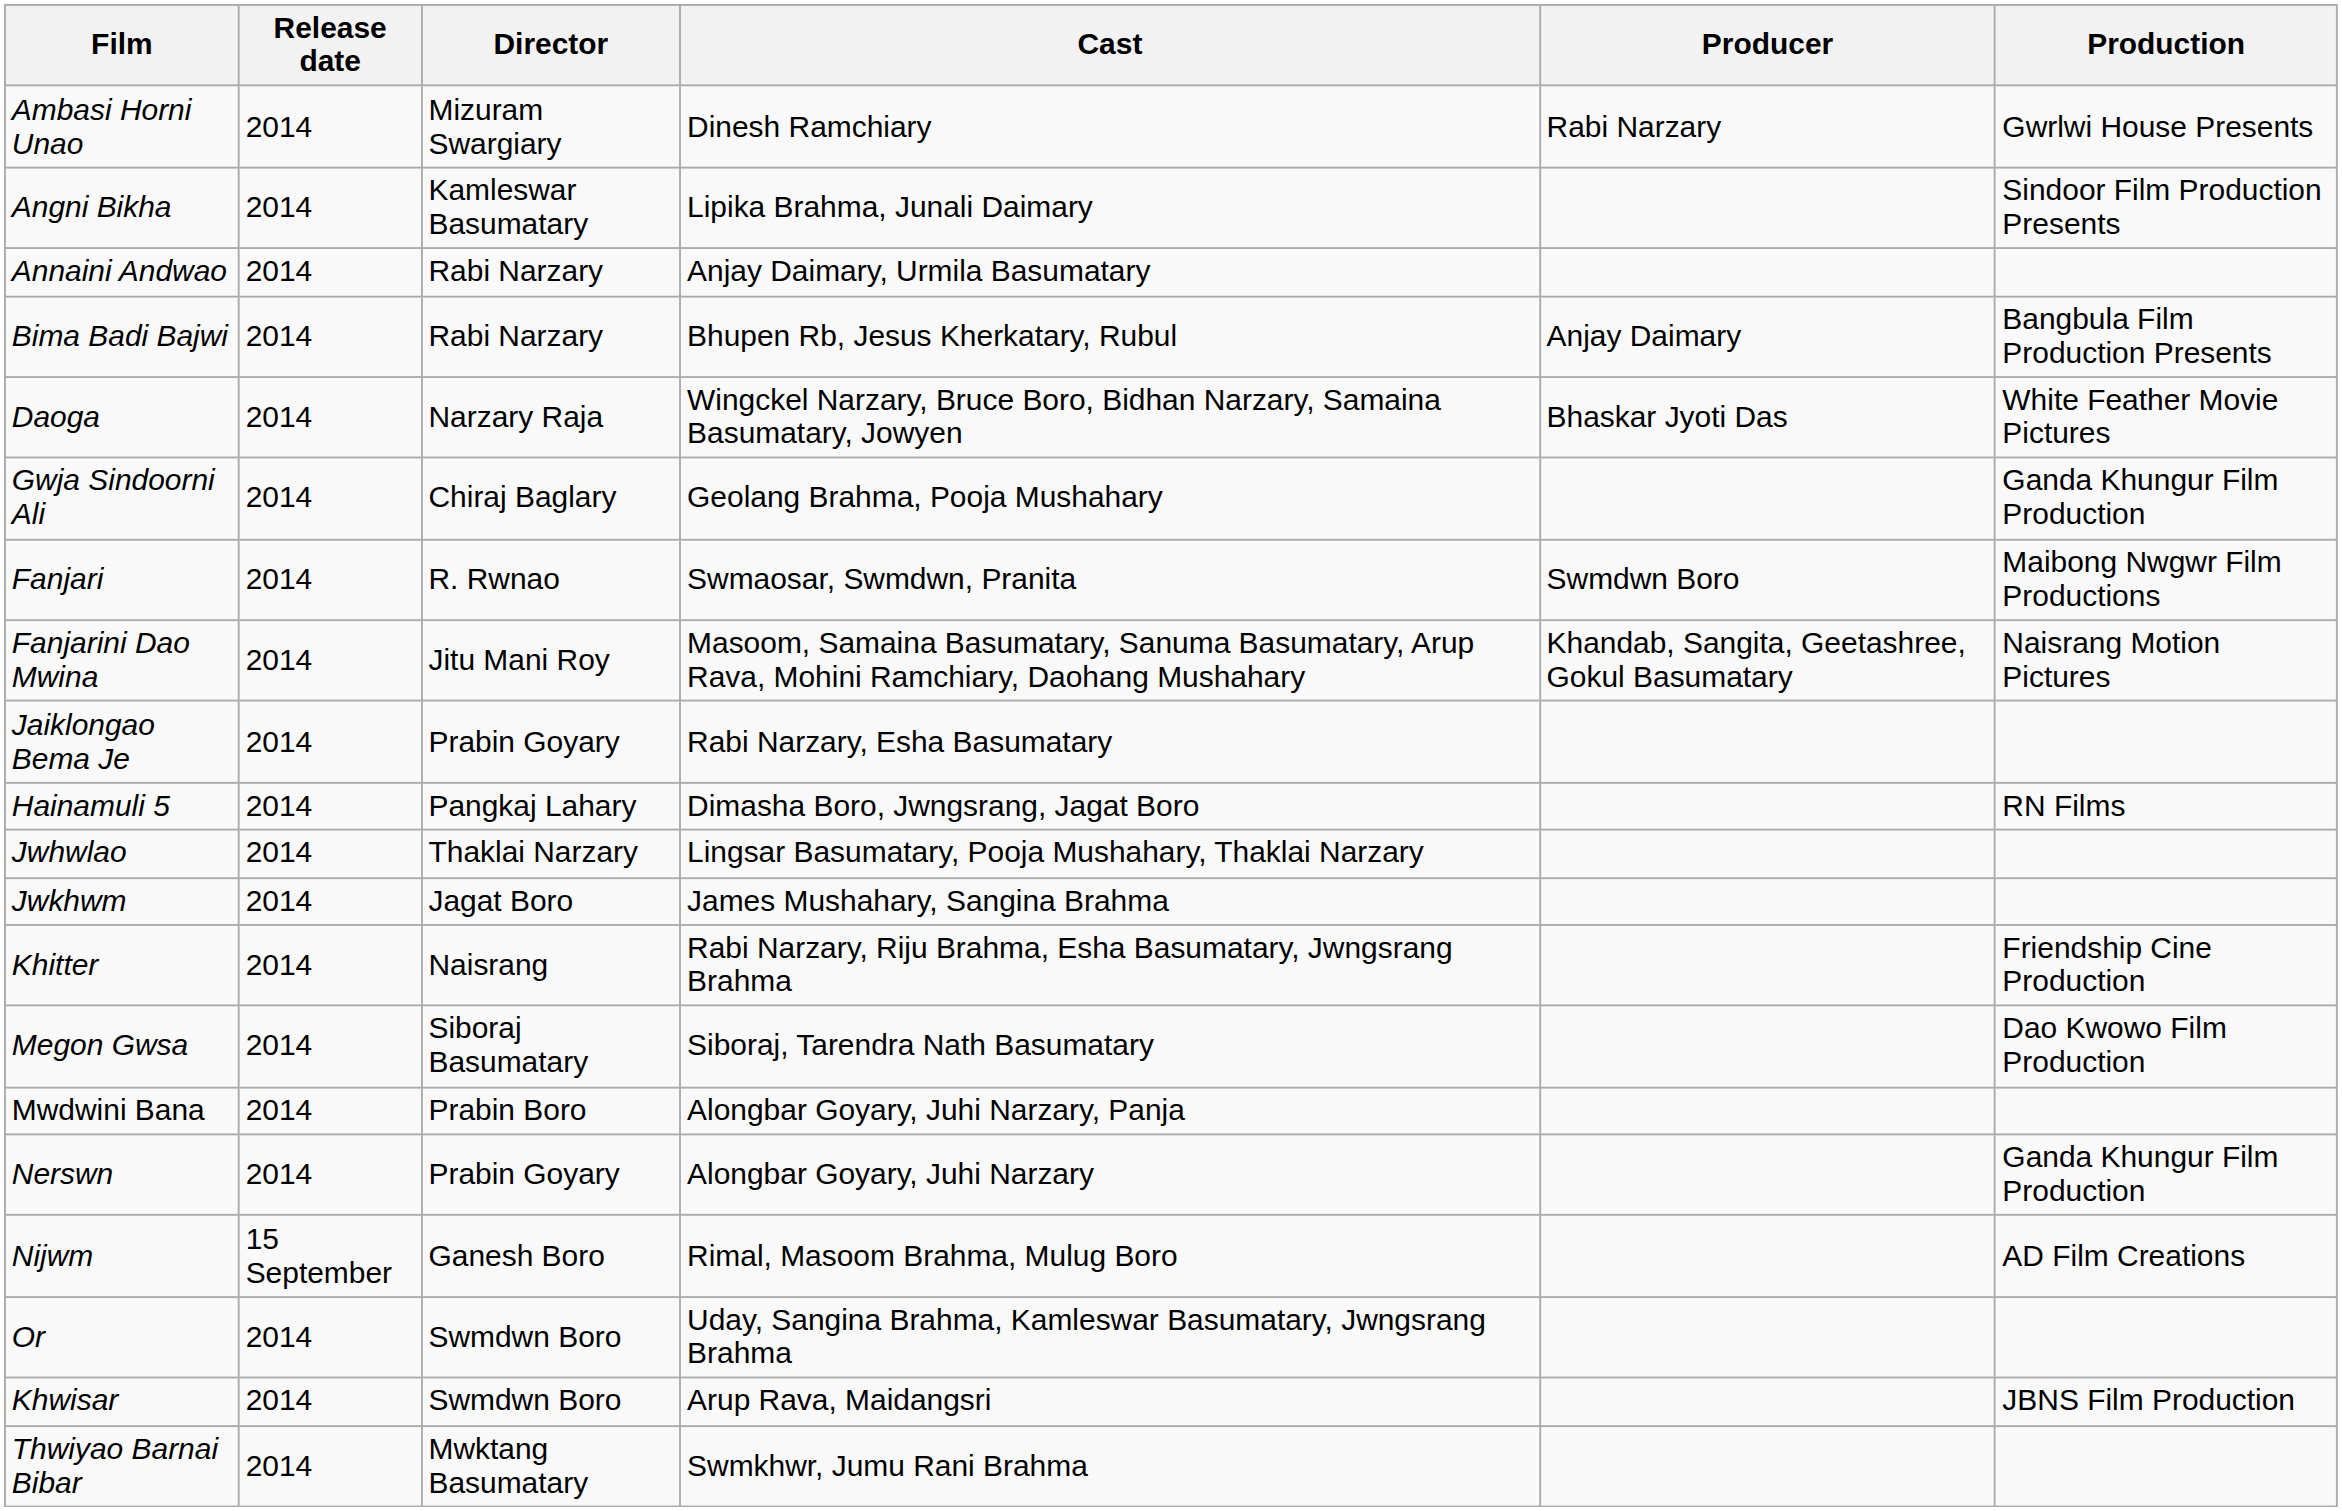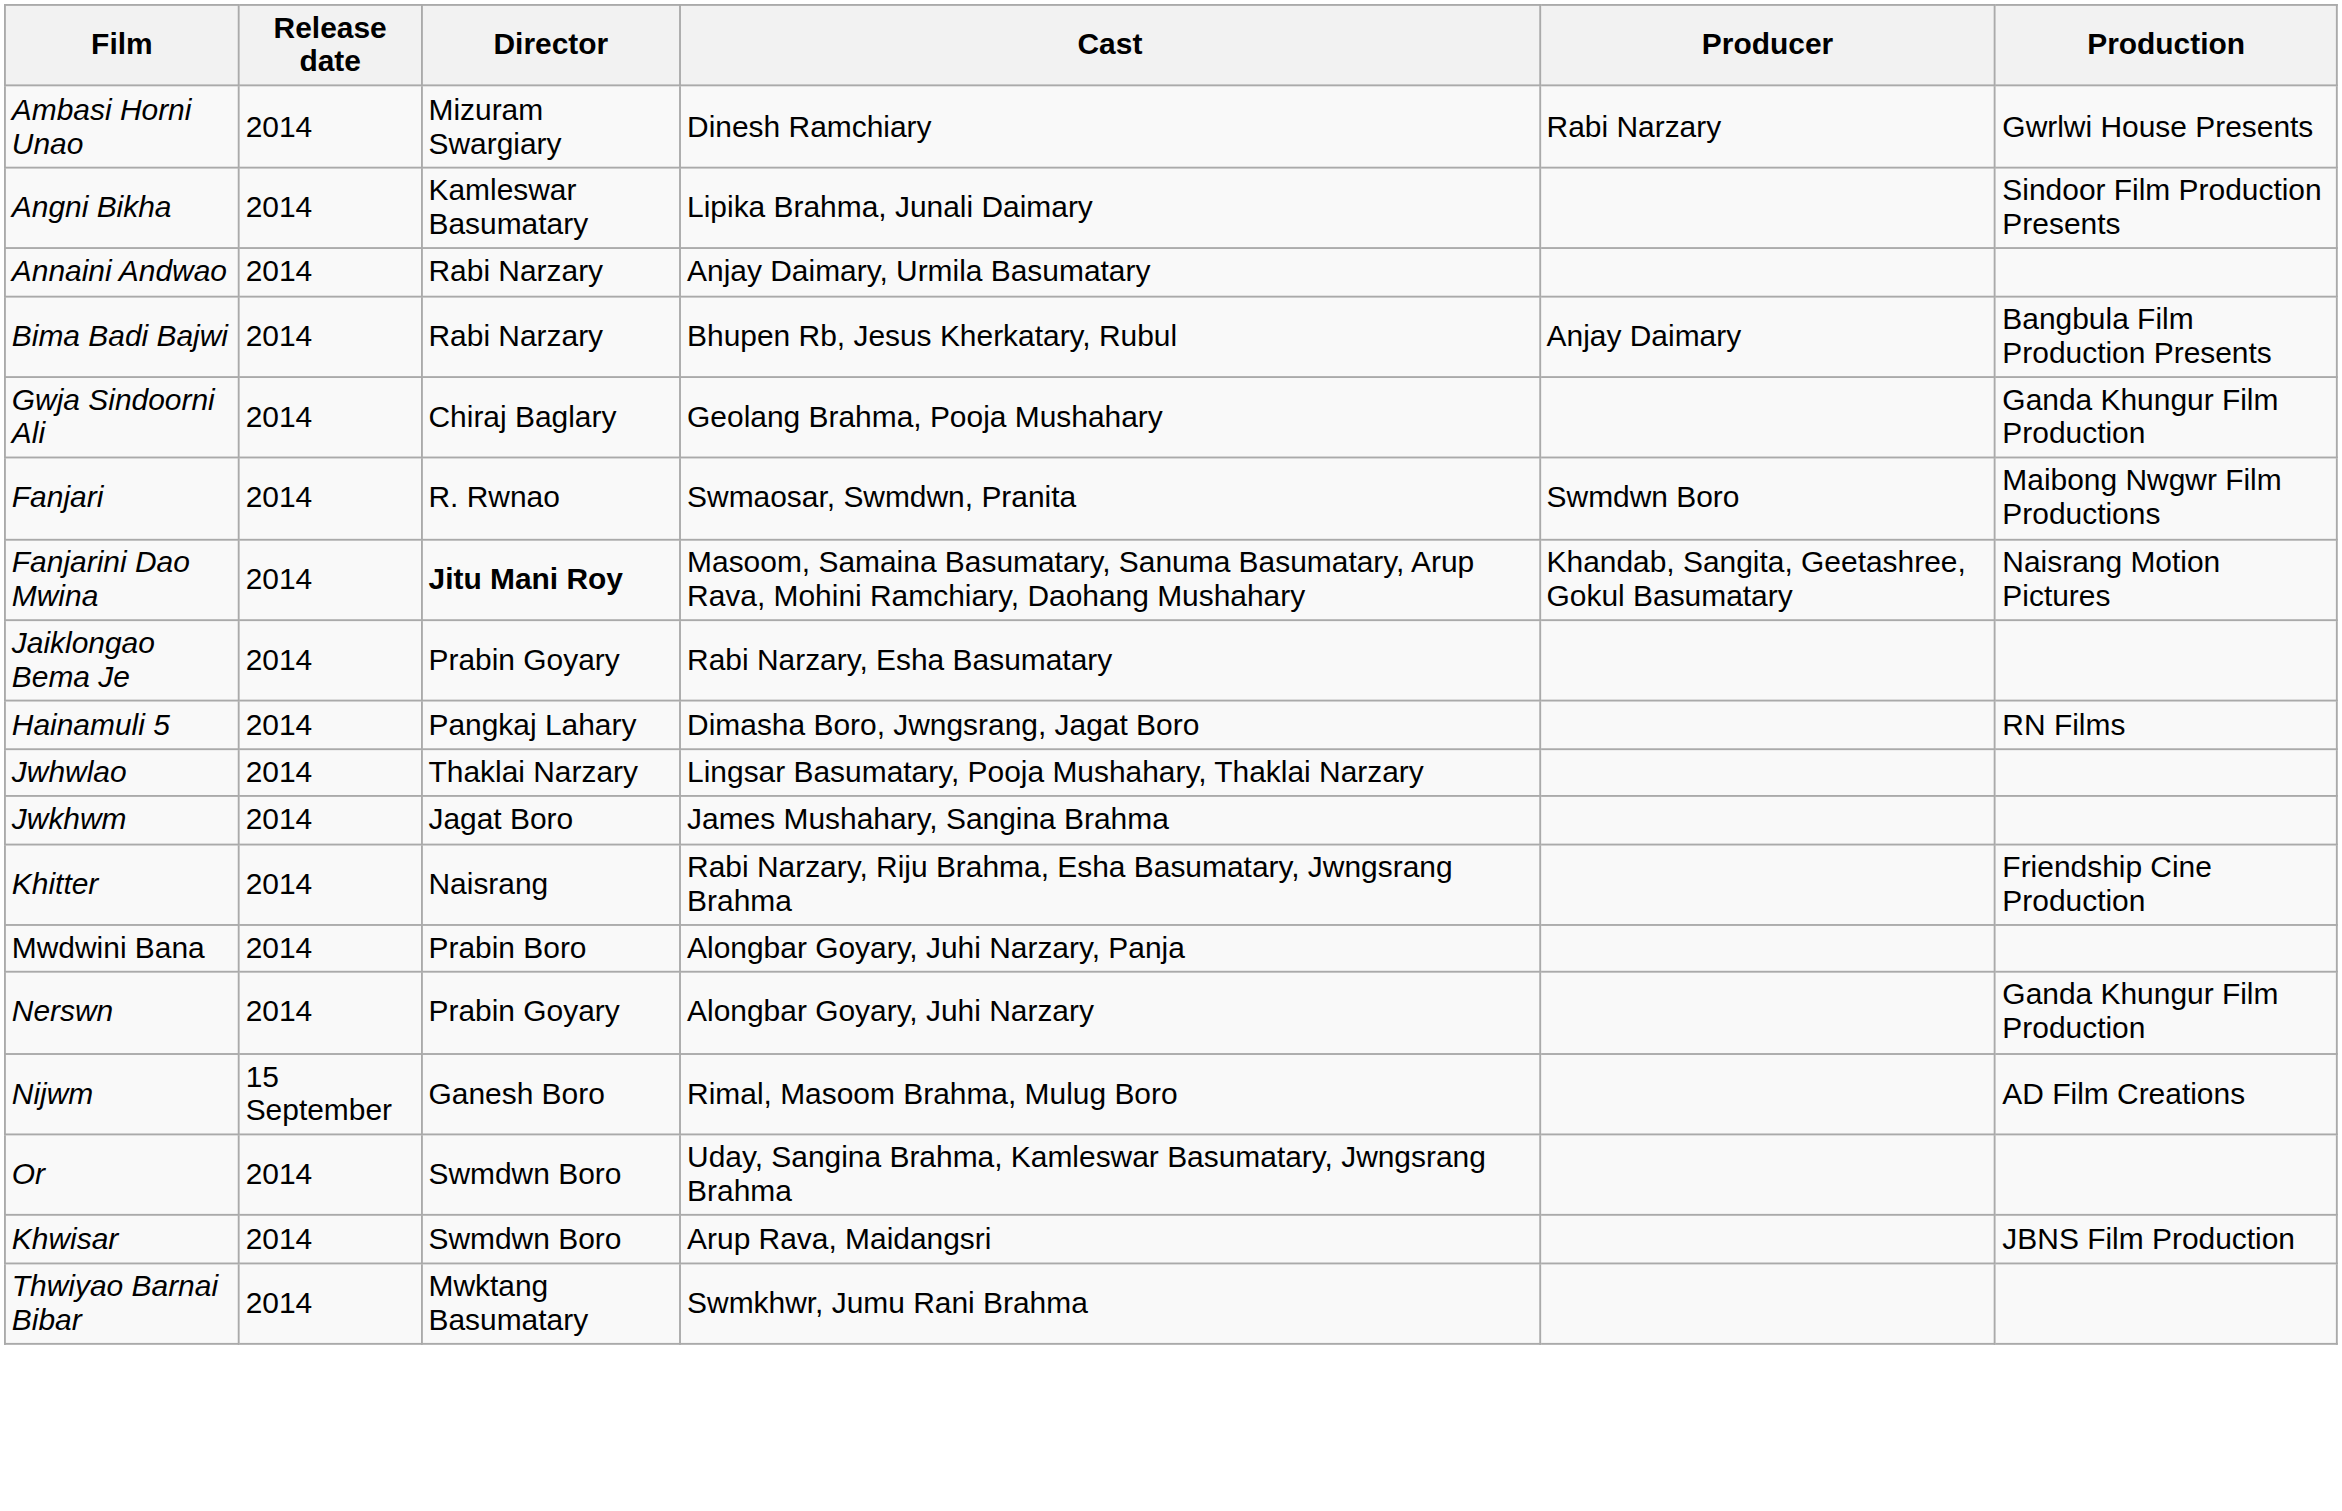- row: Daoga | 2014 | Narzary Raja | Wingckel Narzary, Bruce Boro, Bidhan Narzary, Samaina Basumatary, Jowyen | Bhaskar Jyoti Das | White Feather Movie Pictures
Fanjarini Dao Mwina | Director: normal -> bold
- row: Megon Gwsa | 2014 | Siboraj Basumatary | Siboraj, Tarendra Nath Basumatary | Dao Kwowo Film Production
